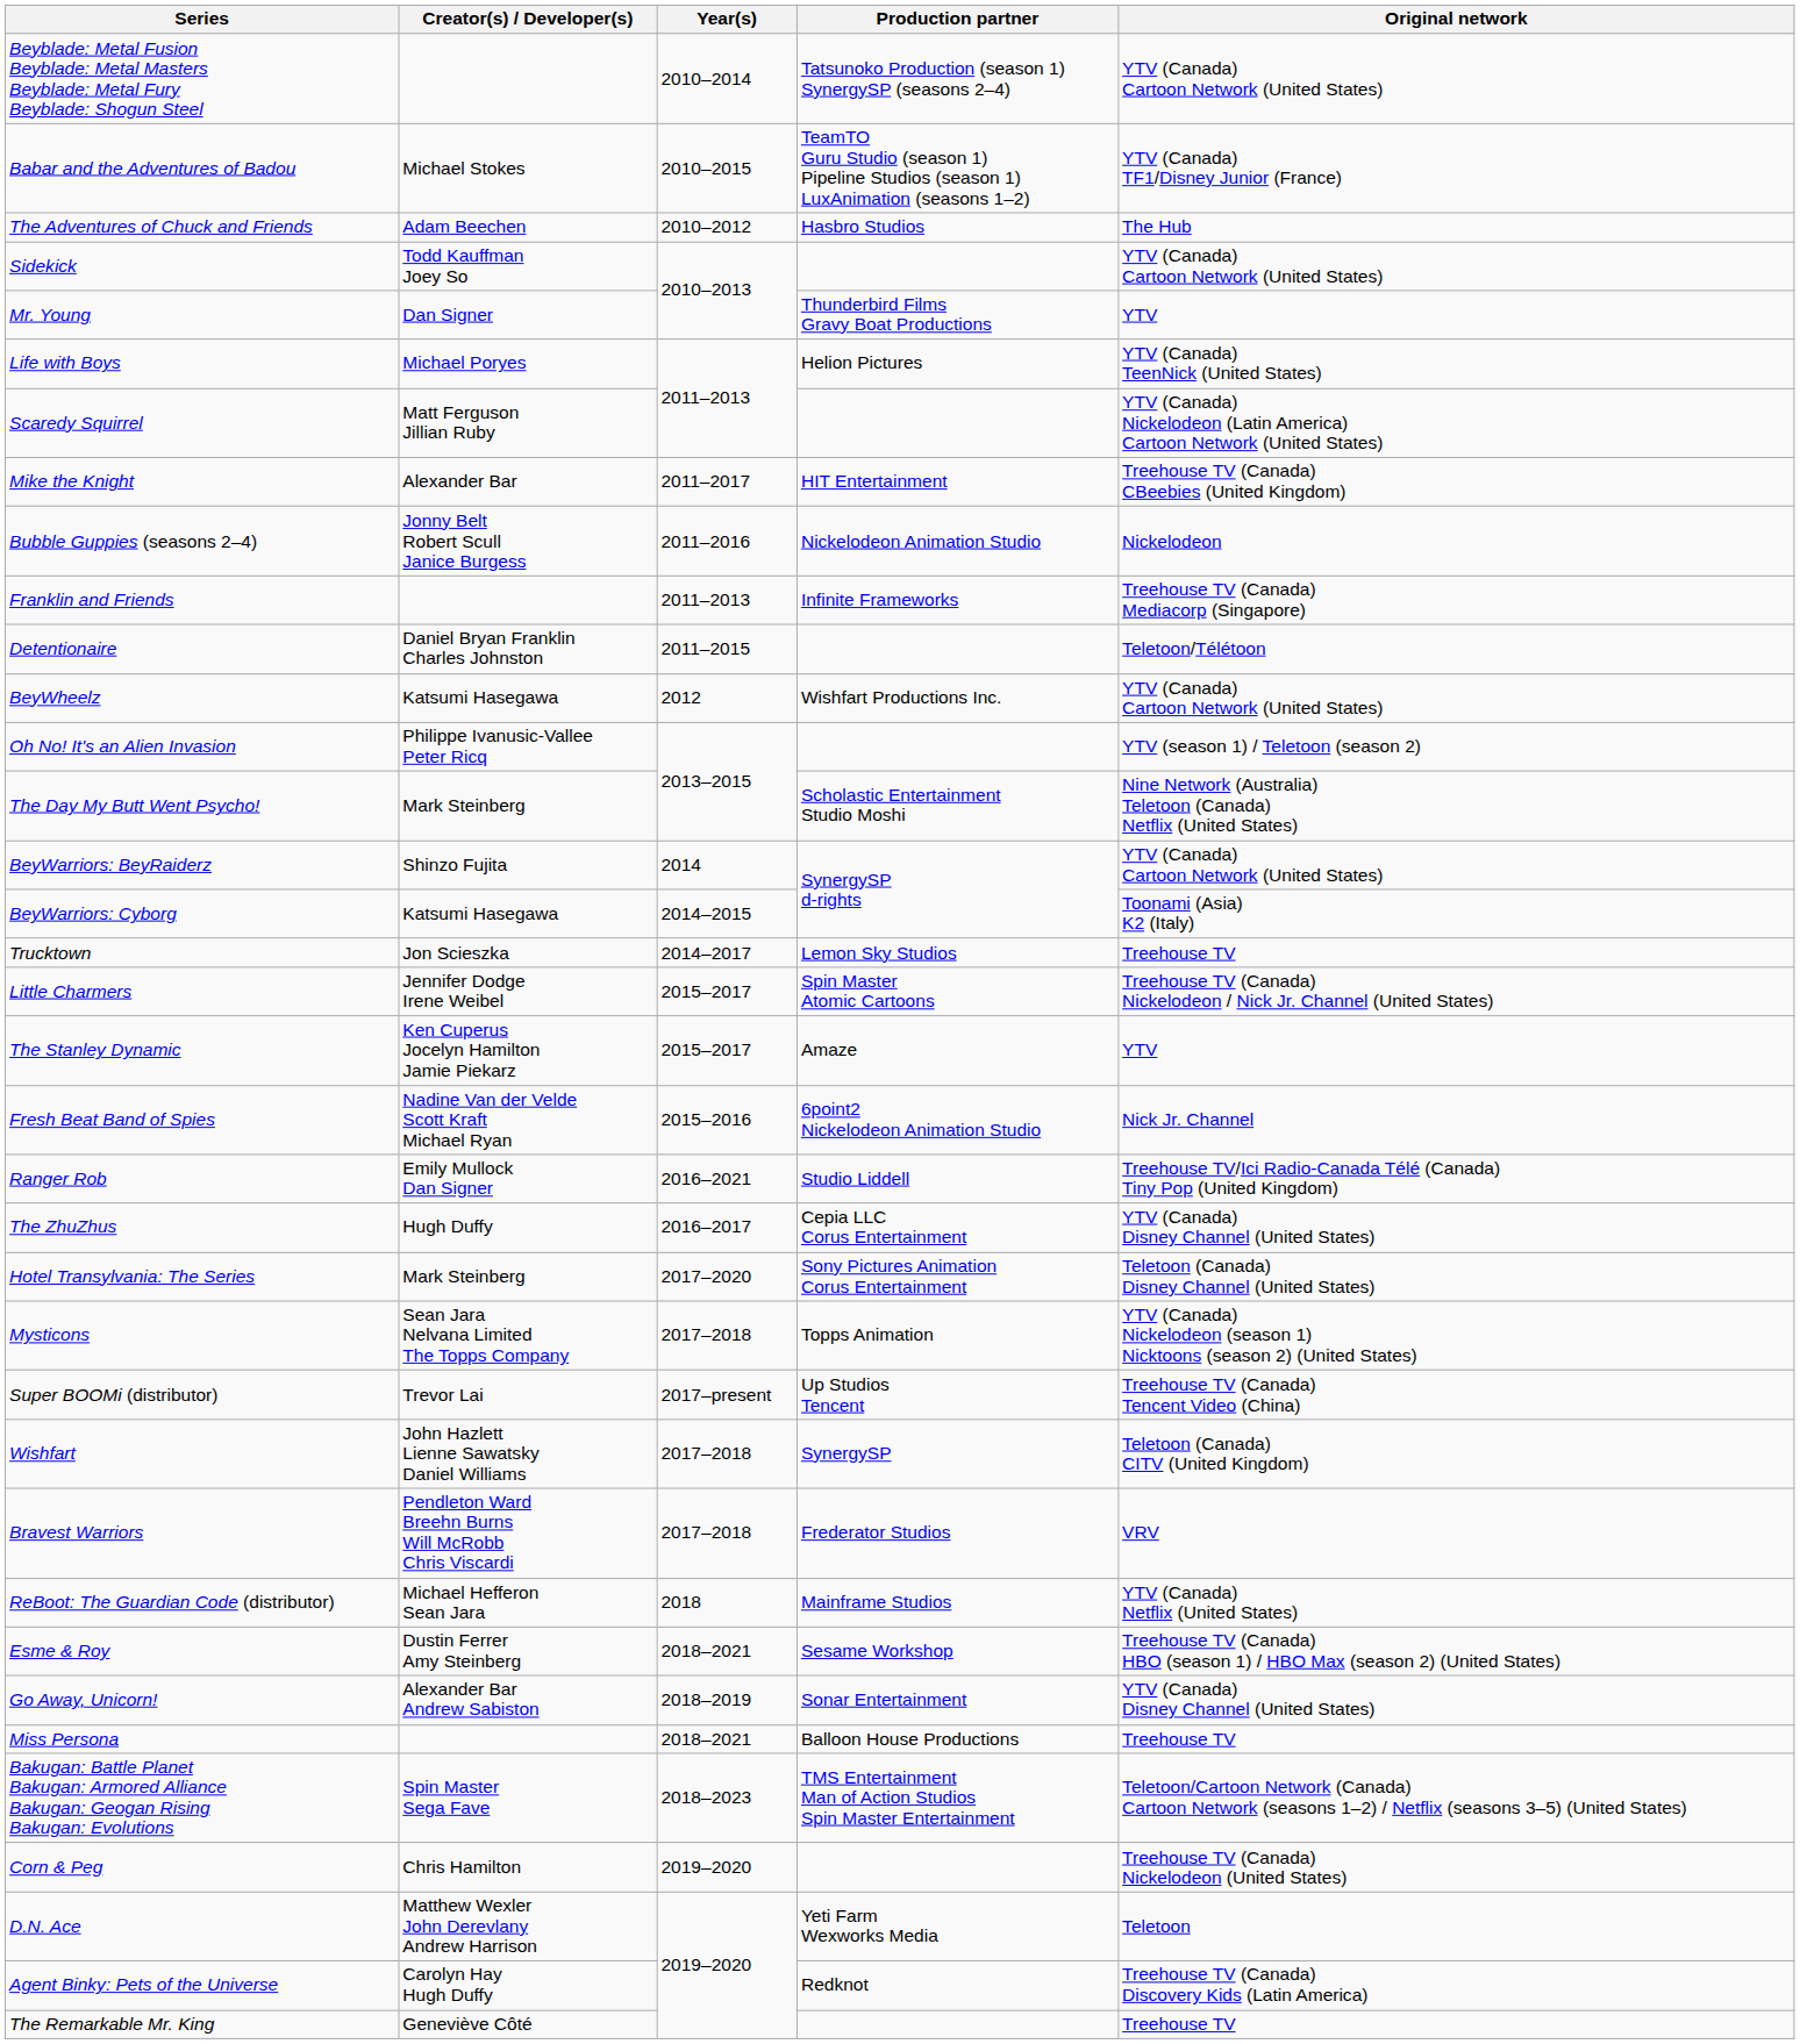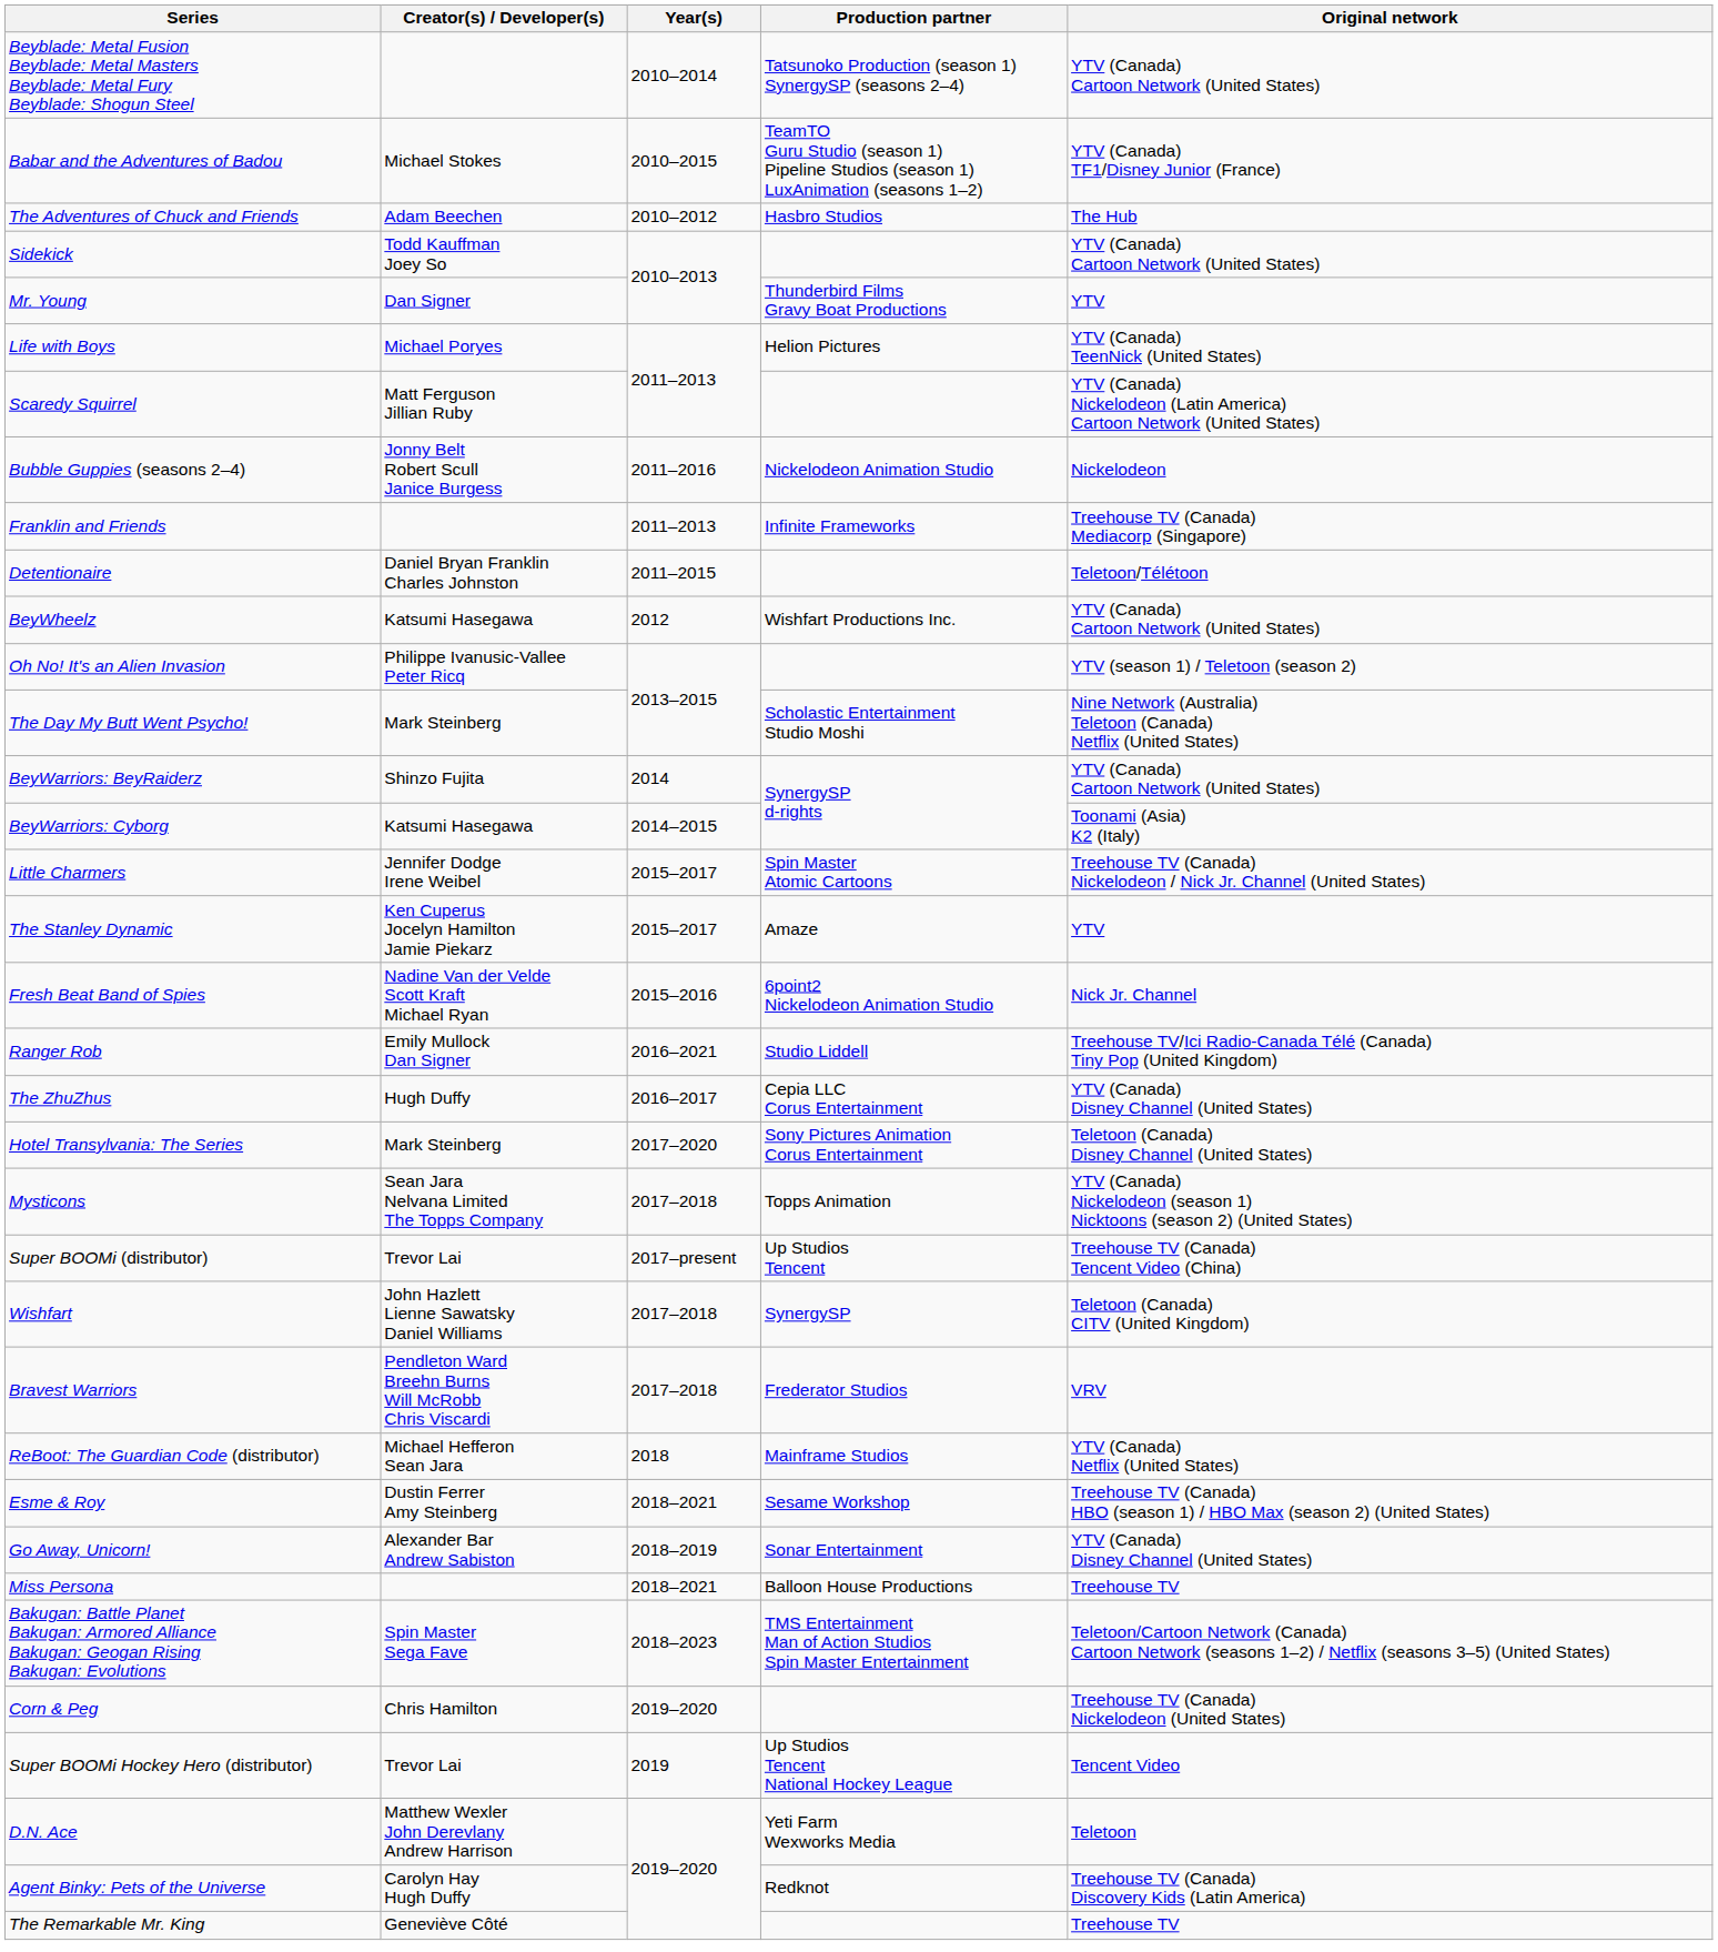- row: Mike the Knight | Alexander Bar | 2011–2017 | HIT Entertainment | Treehouse TV (Canada) CBeebies (United Kingdom)
- row: Trucktown | Jon Scieszka | 2014–2017 | Lemon Sky Studios | Treehouse TV
+ row: Super BOOMi Hockey Hero (distributor) | Trevor Lai | 2019 | Up Studios Tencent National Hockey League | Tencent Video
